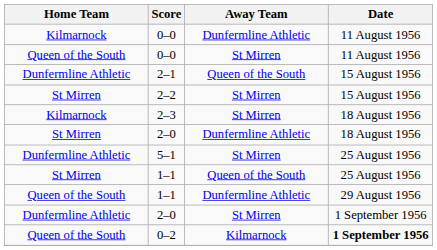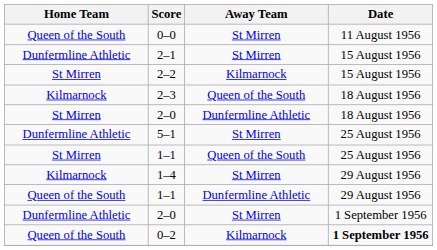- row: Kilmarnock | 0–0 | Dunfermline Athletic | 11 August 1956
2–1 | Away Team: Queen of the South -> St Mirren
2–2 | Away Team: St Mirren -> Kilmarnock
2–3 | Away Team: St Mirren -> Queen of the South
+ row: Kilmarnock | 1–4 | St Mirren | 29 August 1956
